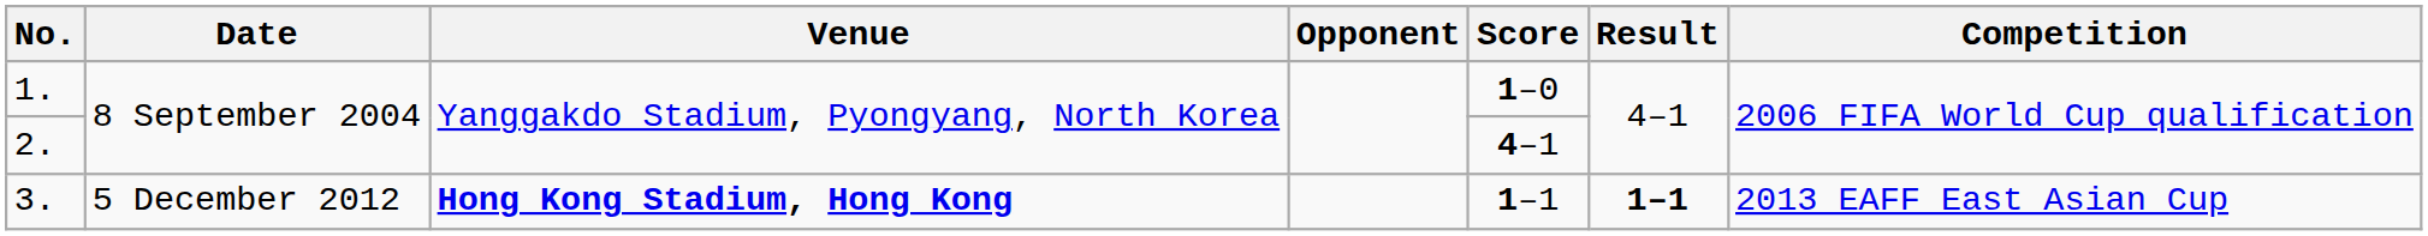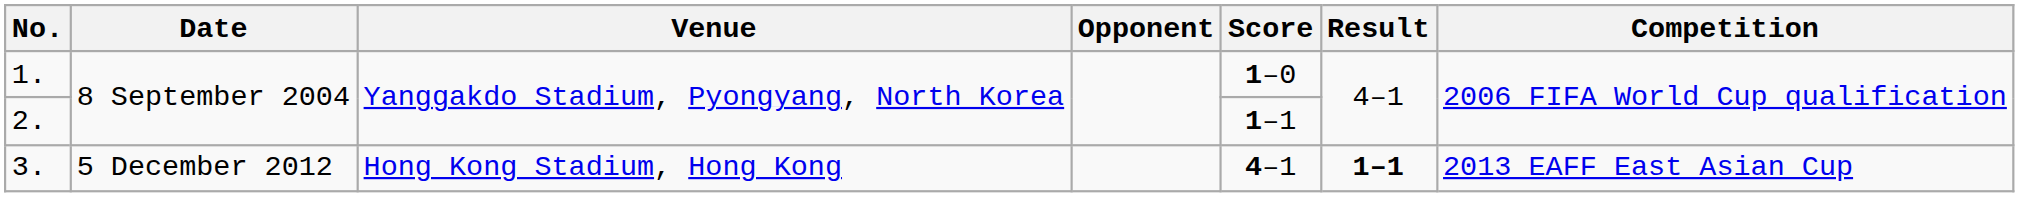2. | Score: 4–1 -> 1–1
3. | Venue: bold -> normal
3. | Score: 1–1 -> 4–1
